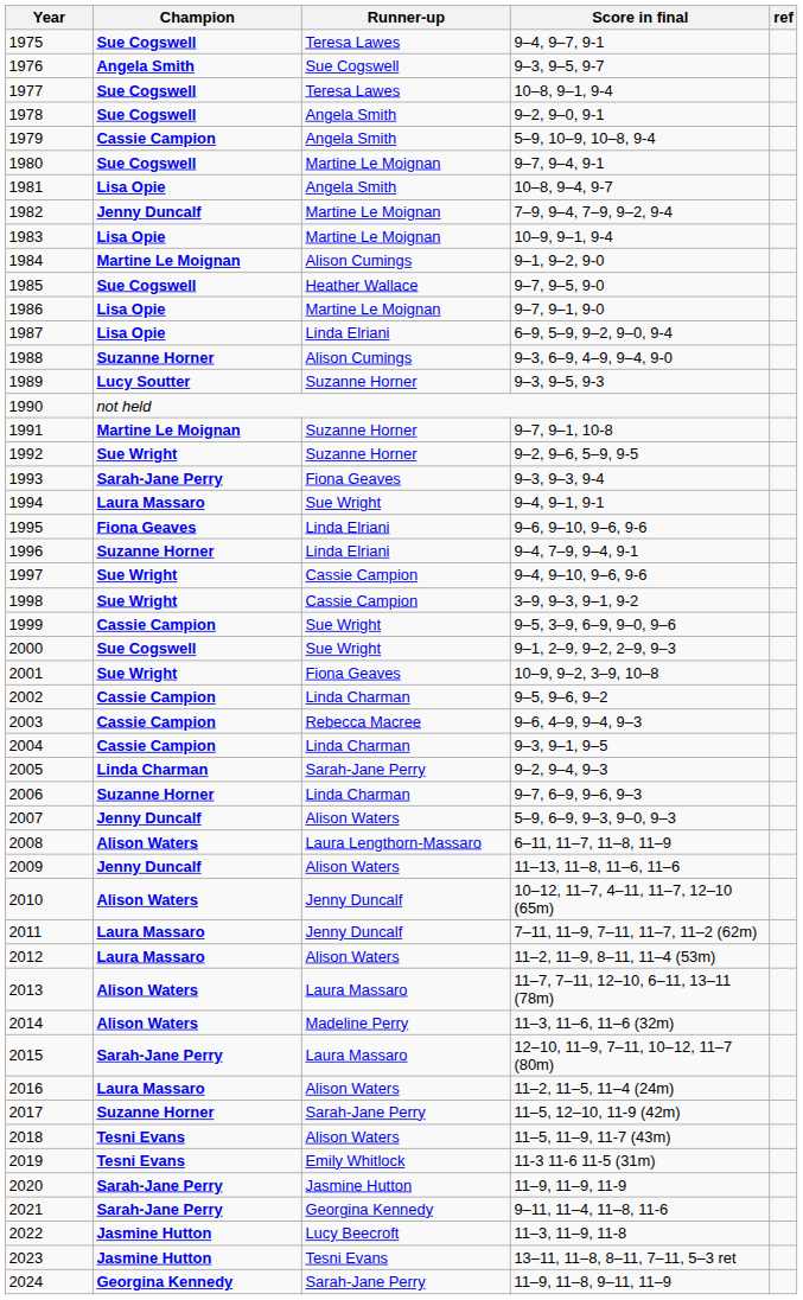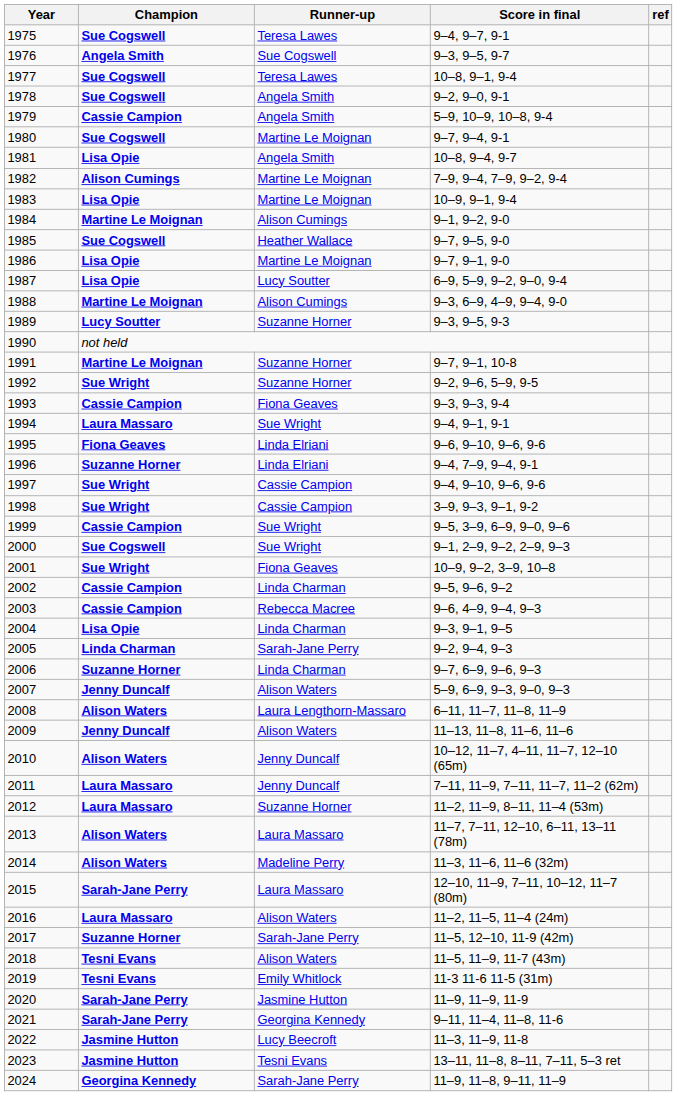1982 | Champion: Jenny Duncalf -> Alison Cumings
1987 | Runner-up: Linda Elriani -> Lucy Soutter
1988 | Champion: Suzanne Horner -> Martine Le Moignan
1993 | Champion: Sarah-Jane Perry -> Cassie Campion
2004 | Champion: Cassie Campion -> Lisa Opie
2012 | Runner-up: Alison Waters -> Suzanne Horner
